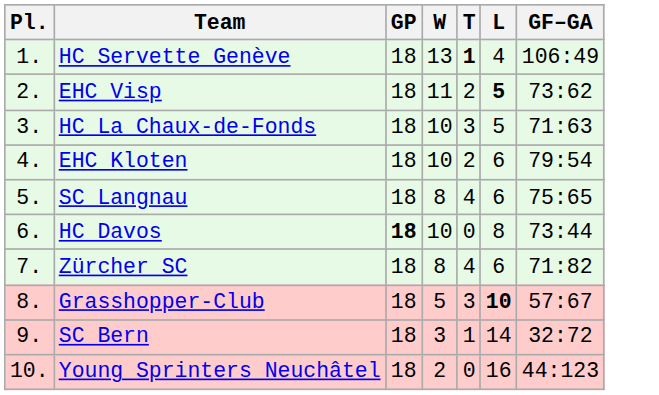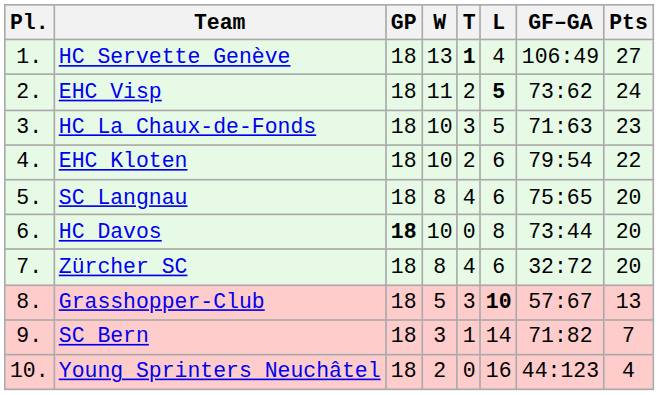+ column: Pts | 27 | 24 | 23 | 22 | 20 | 20 | 20 | 13 | 7 | 4
Zürcher SC | GF–GA: 71:82 -> 32:72
SC Bern | GF–GA: 32:72 -> 71:82
